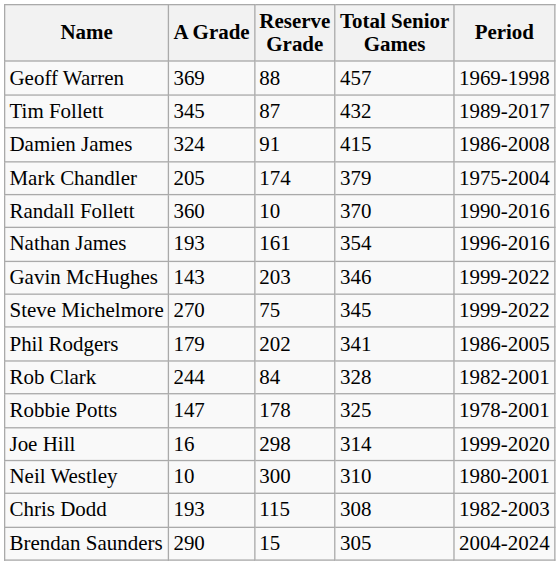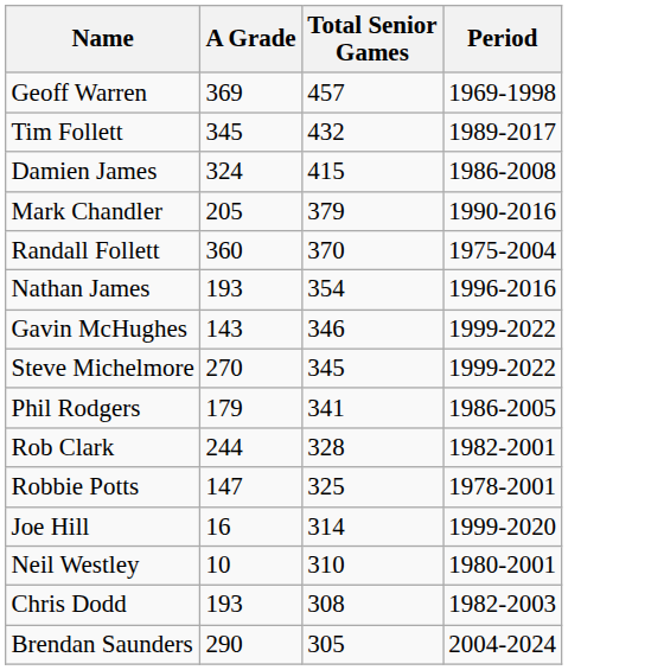- column: Reserve Grade | 88 | 87 | 91 | 174 | 10 | 161 | 203 | 75 | 202 | 84 | 178 | 298 | 300 | 115 | 15
Mark Chandler | Period: 1975-2004 -> 1990-2016
Randall Follett | Period: 1990-2016 -> 1975-2004
